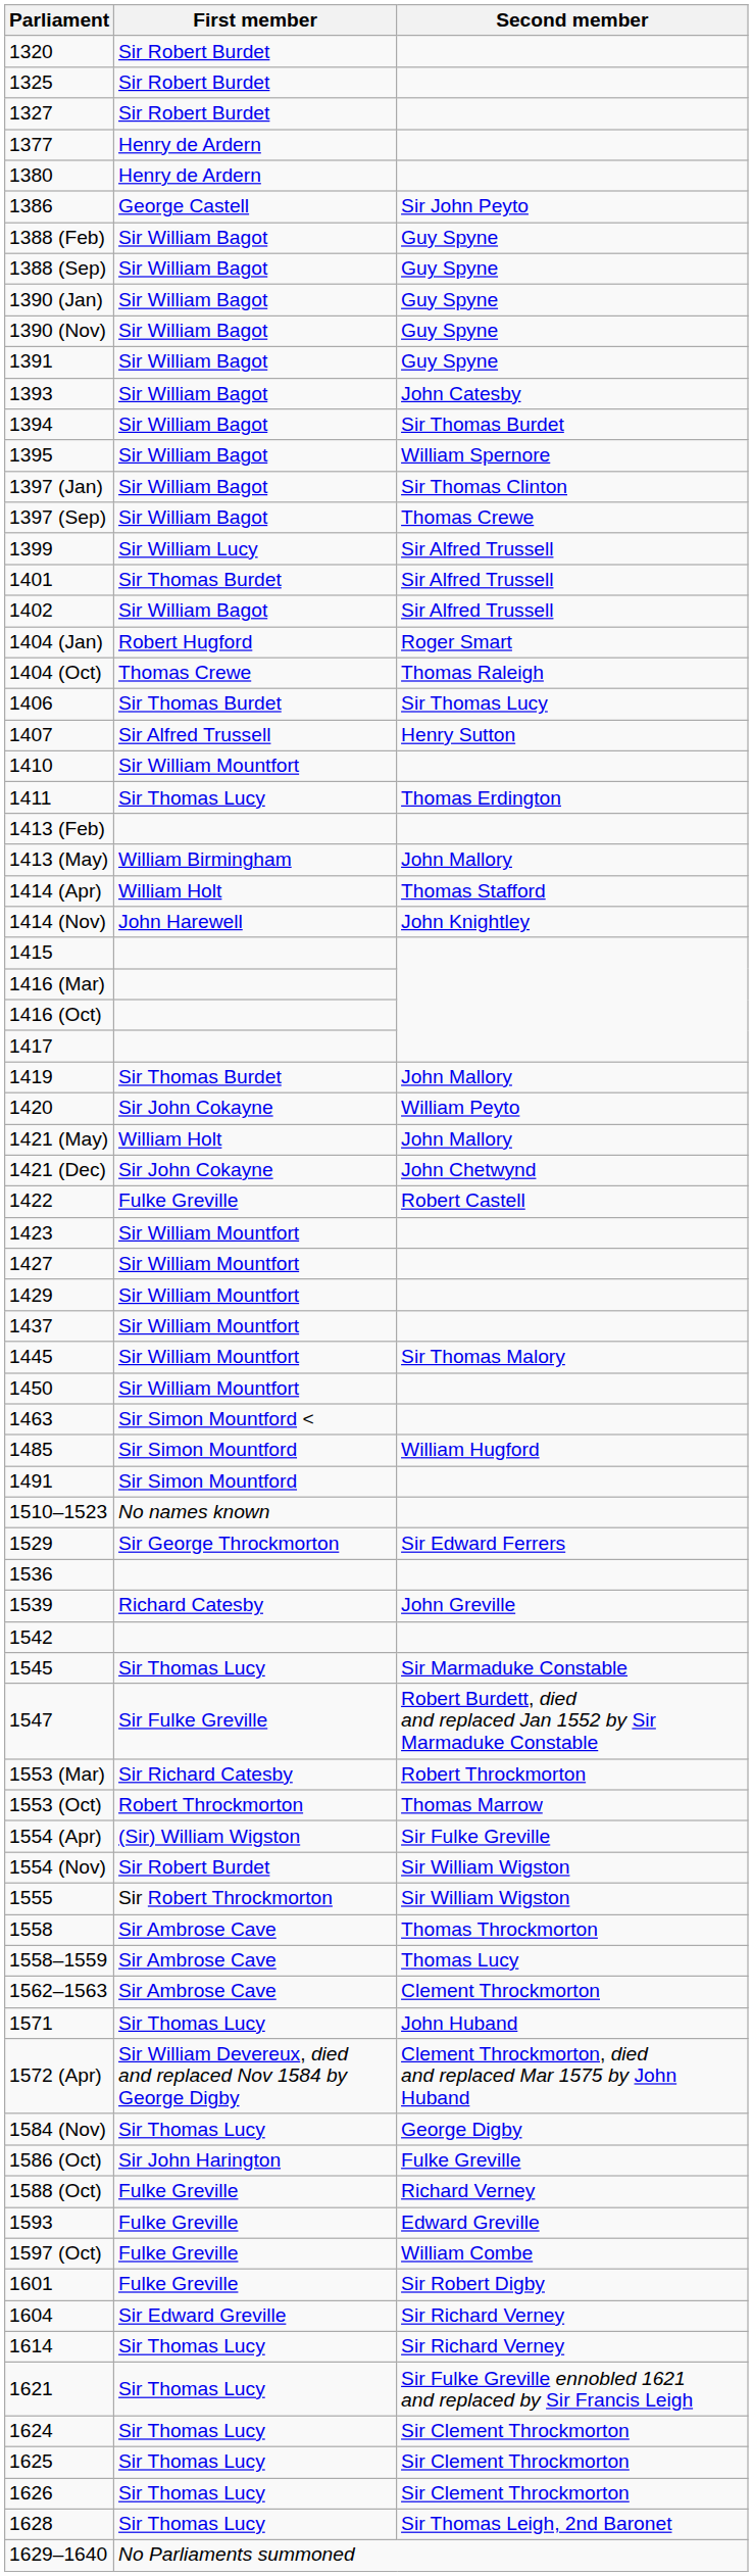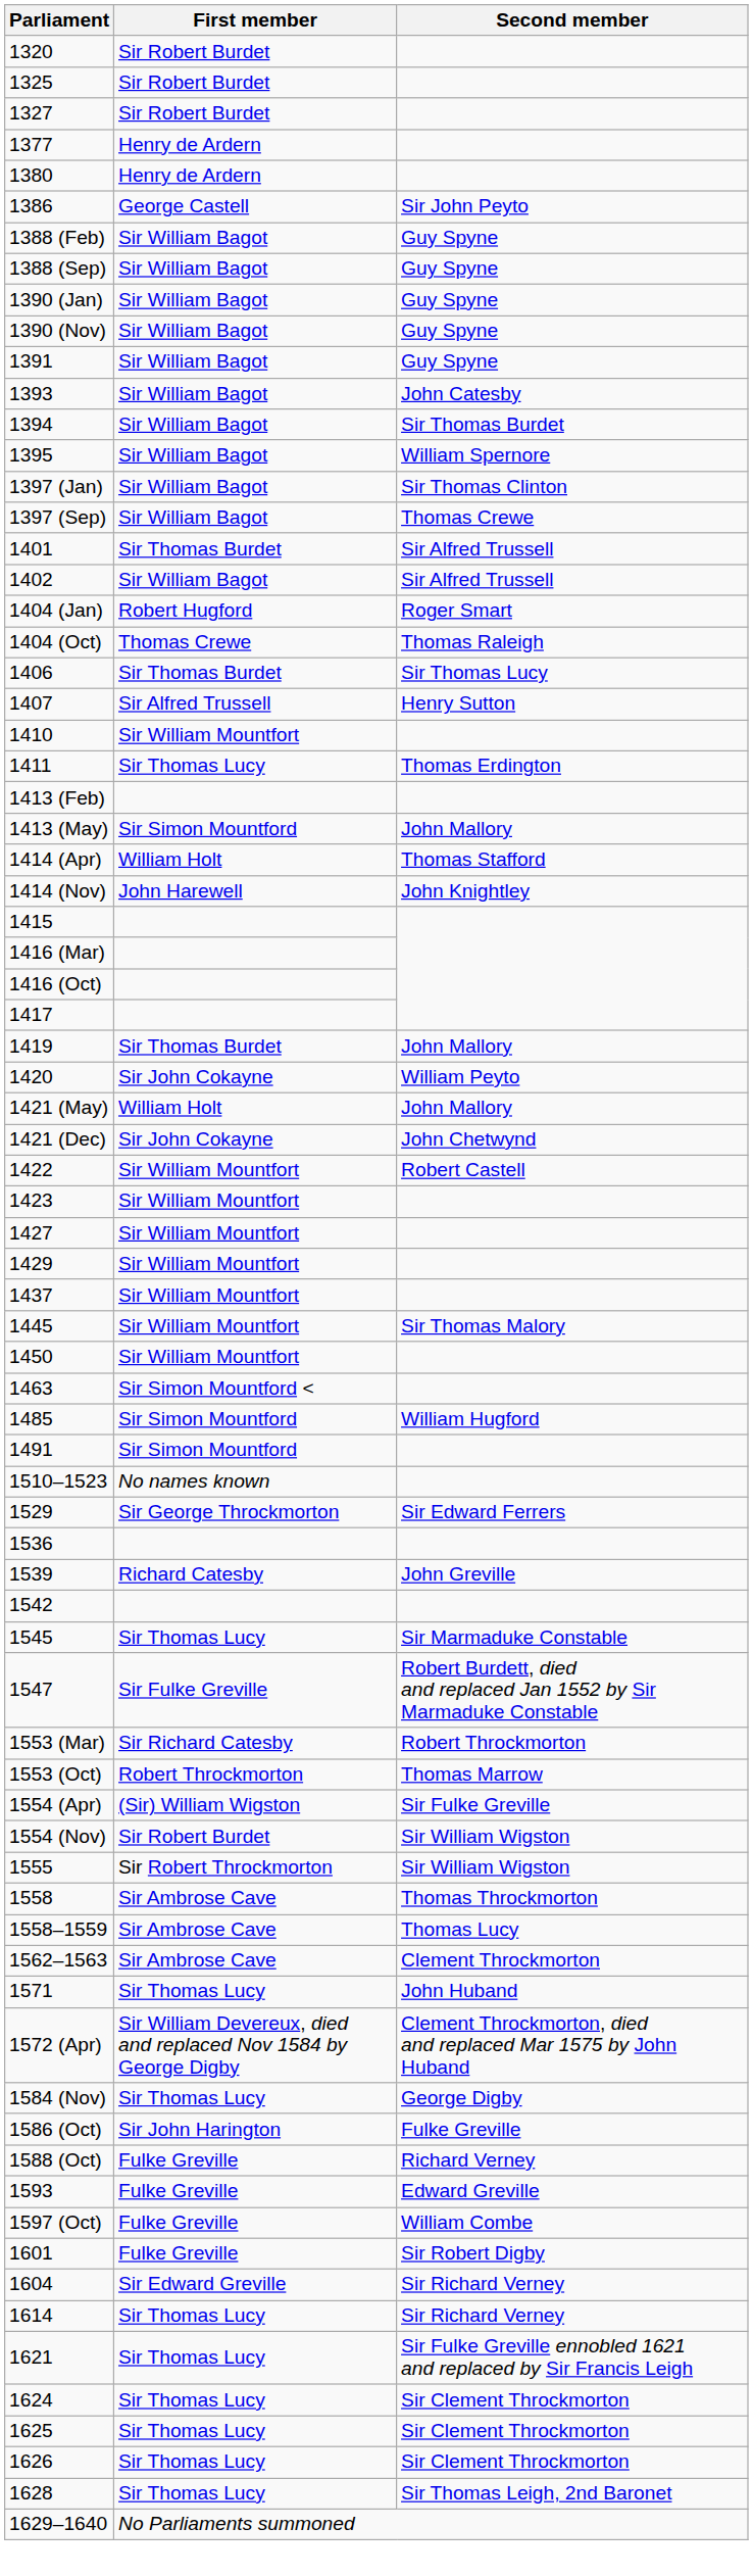- row: 1399 | Sir William Lucy | Sir Alfred Trussell
1413 (May) | First member: William Birmingham -> Sir Simon Mountford
1422 | First member: Fulke Greville -> Sir William Mountfort
